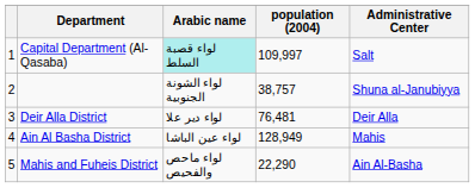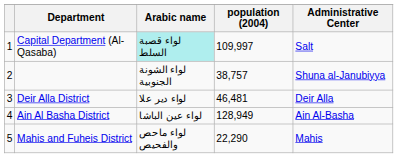Deir Alla District | population (2004): 76,481 -> 46,481
Ain Al Basha District | Administrative Center: Mahis -> Ain Al-Basha
Mahis and Fuheis District | Administrative Center: Ain Al-Basha -> Mahis
